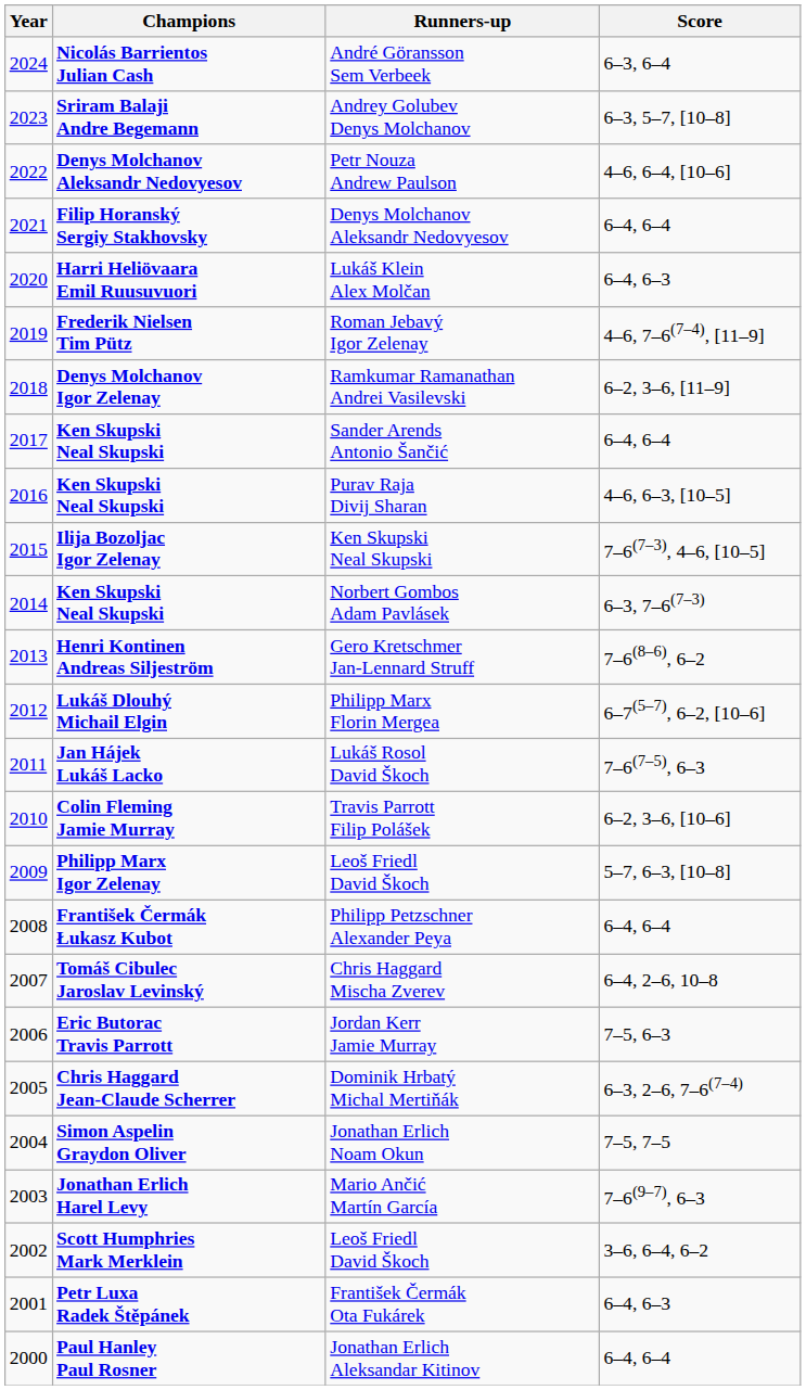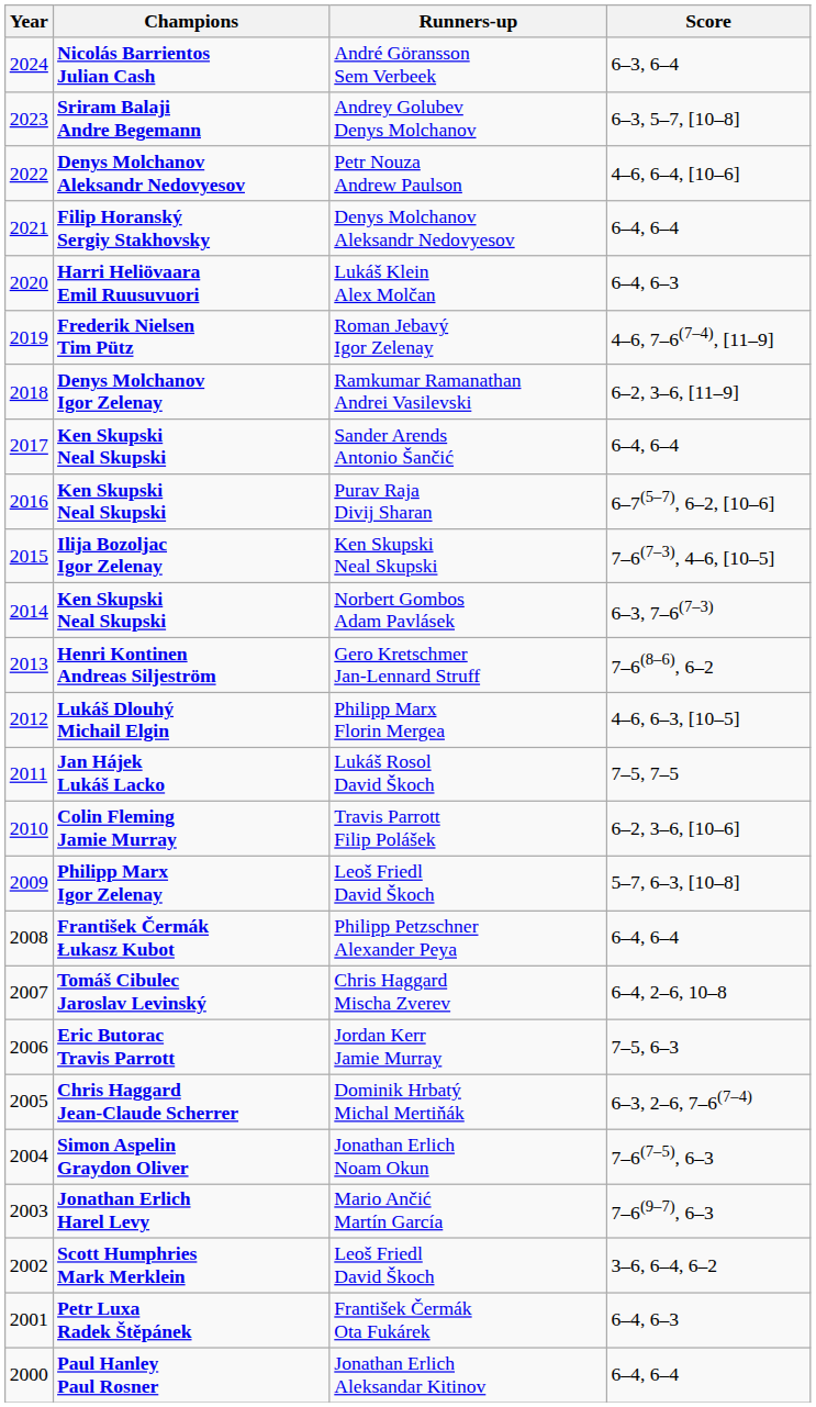Purav Raja Divij Sharan | Score: 4–6, 6–3, [10–5] -> 6–7(5–7), 6–2, [10–6]
Philipp Marx Florin Mergea | Score: 6–7(5–7), 6–2, [10–6] -> 4–6, 6–3, [10–5]
Lukáš Rosol David Škoch | Score: 7–6(7–5), 6–3 -> 7–5, 7–5
Jonathan Erlich Noam Okun | Score: 7–5, 7–5 -> 7–6(7–5), 6–3
